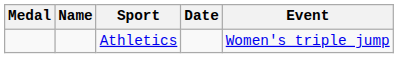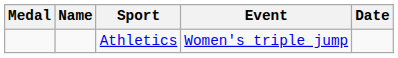columns swapped: Event <-> Date
